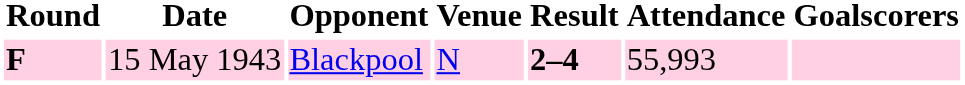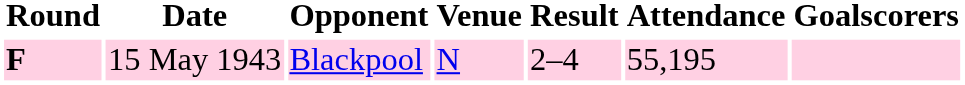15 May 1943 | Result: bold -> normal
15 May 1943 | Attendance: 55,993 -> 55,195
